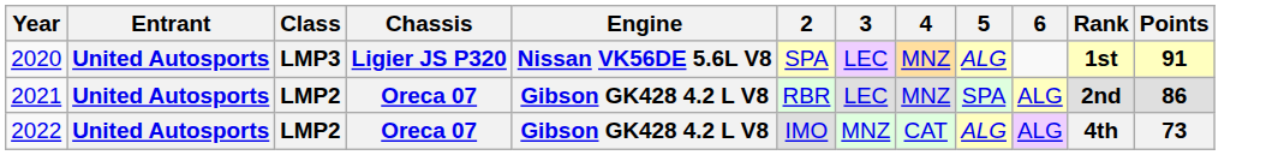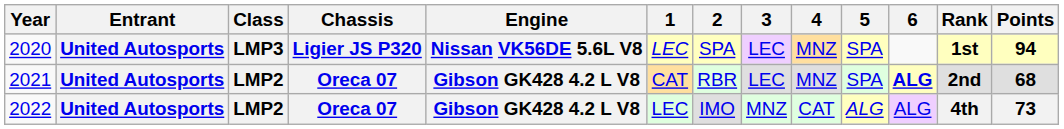+ column: 1 | LEC | CAT | LEC
2020 | 5: ALG -> SPA
2020 | Points: 91 -> 94
2021 | 6: normal -> bold
2021 | Points: 86 -> 68
